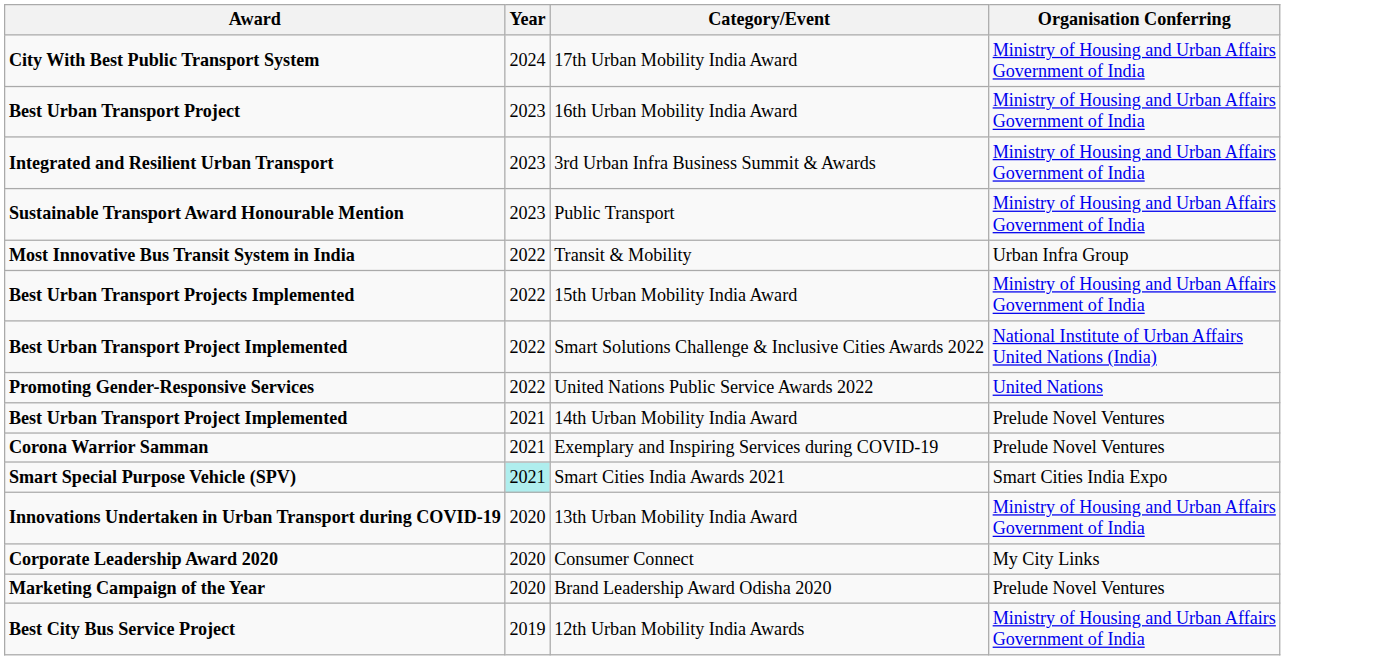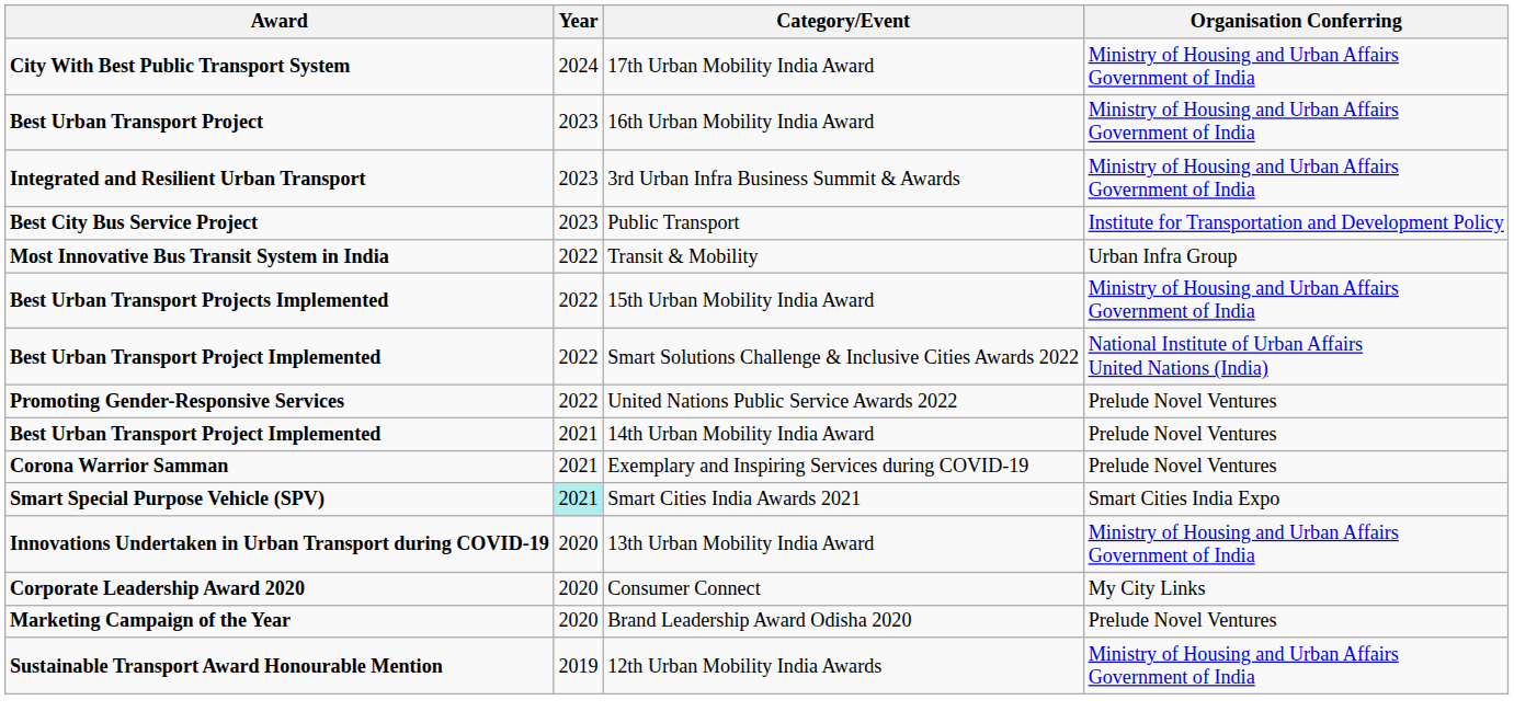Public Transport | Award: Sustainable Transport Award Honourable Mention -> Best City Bus Service Project
Public Transport | Organisation Conferring: Ministry of Housing and Urban Affairs Government of India -> Institute for Transportation and Development Policy
United Nations Public Service Awards 2022 | Organisation Conferring: United Nations -> Prelude Novel Ventures
12th Urban Mobility India Awards | Award: Best City Bus Service Project -> Sustainable Transport Award Honourable Mention
